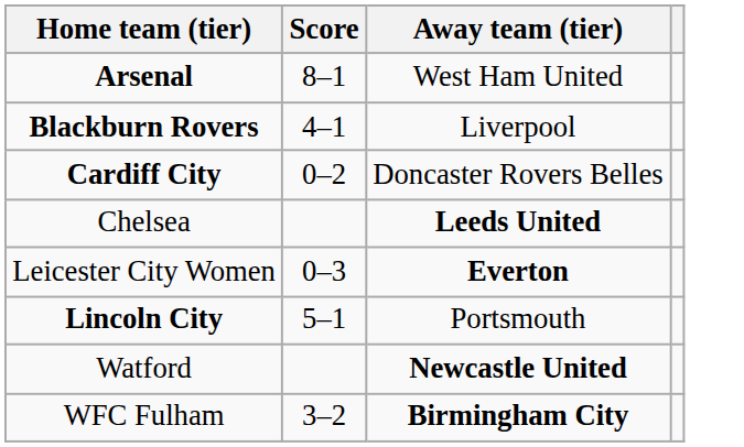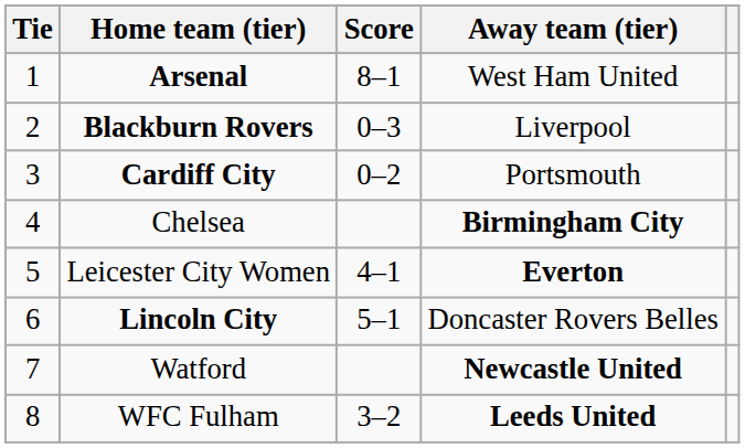+ column: Tie | 1 | 2 | 3 | 4 | 5 | 6 | 7 | 8
Blackburn Rovers | Score: 4–1 -> 0–3
Cardiff City | Away team (tier): Doncaster Rovers Belles -> Portsmouth
Chelsea | Away team (tier): Leeds United -> Birmingham City
Leicester City Women | Score: 0–3 -> 4–1
Lincoln City | Away team (tier): Portsmouth -> Doncaster Rovers Belles
WFC Fulham | Away team (tier): Birmingham City -> Leeds United
